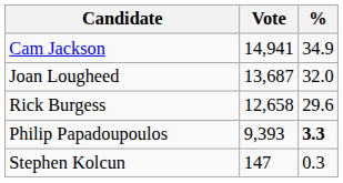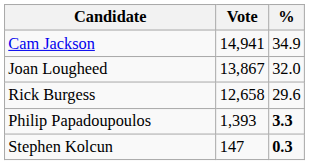Joan Lougheed | Vote: 13,687 -> 13,867
Philip Papadoupoulos | Vote: 9,393 -> 1,393
Stephen Kolcun | %: normal -> bold
